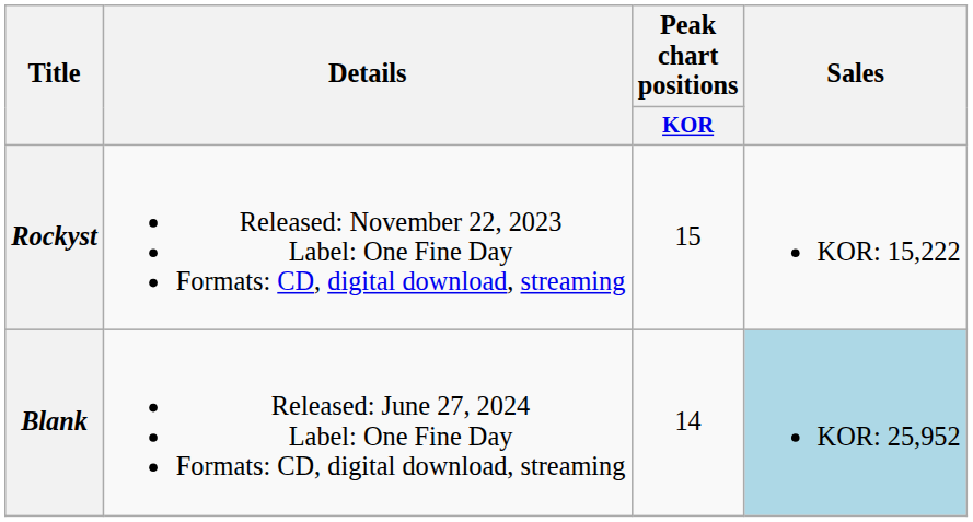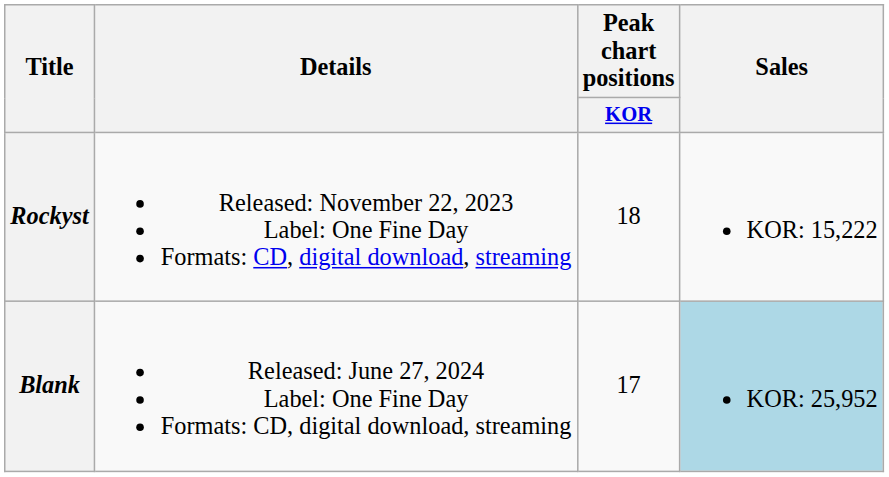Rockyst | Peak chart positions / KOR: 15 -> 18
Blank | Peak chart positions / KOR: 14 -> 17
